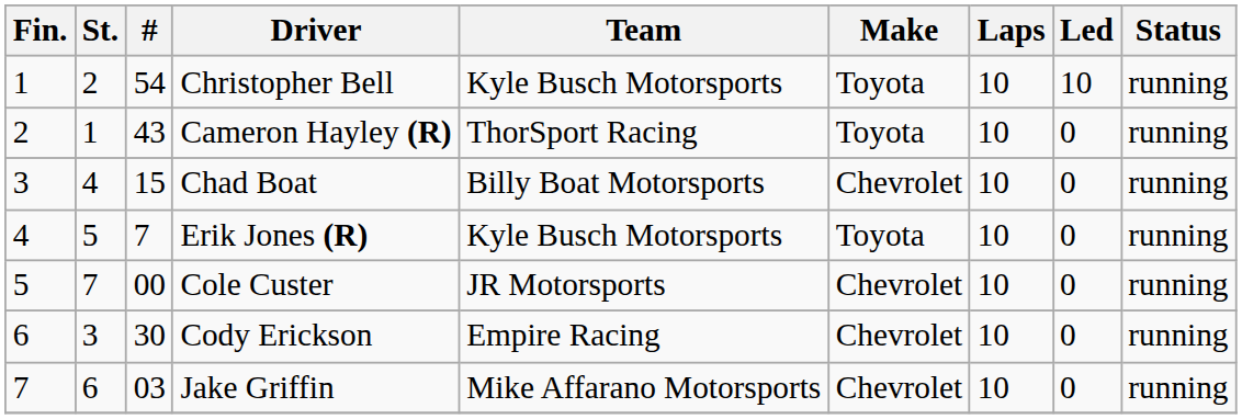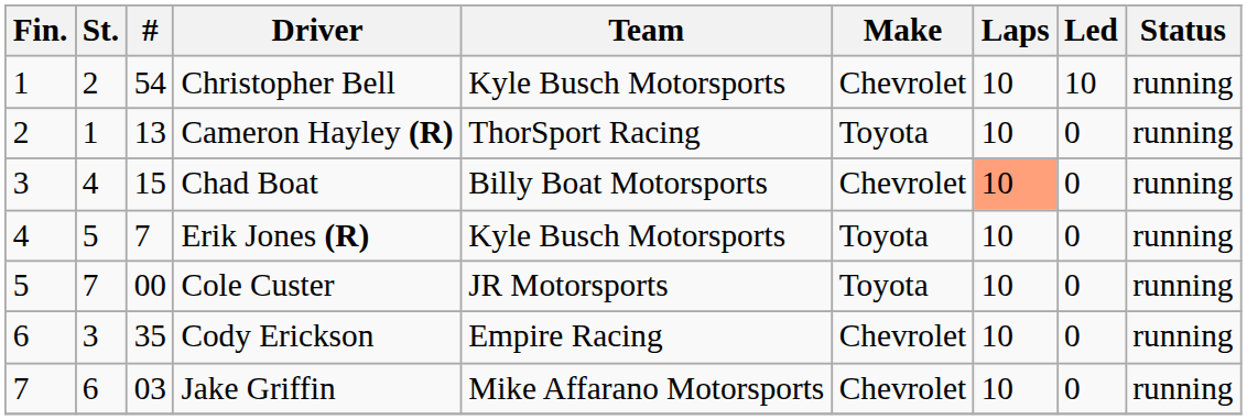Christopher Bell | Make: Toyota -> Chevrolet
Cameron Hayley (R) | #: 43 -> 13
Chad Boat | Laps: no background -> lightsalmon background
Cole Custer | Make: Chevrolet -> Toyota
Cody Erickson | #: 30 -> 35
